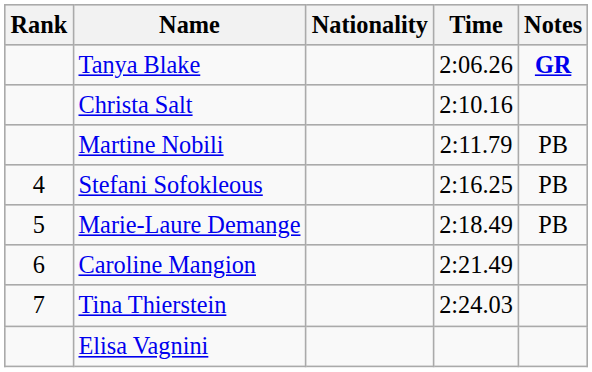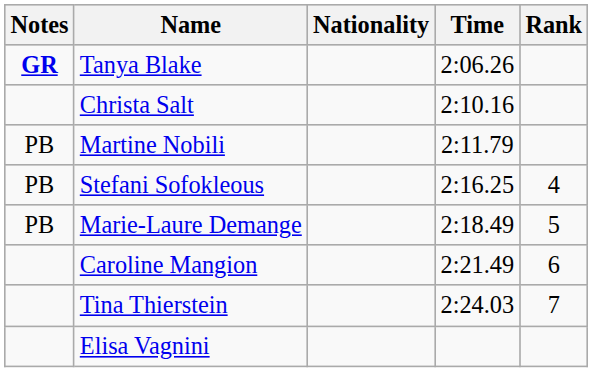columns swapped: Rank <-> Notes
